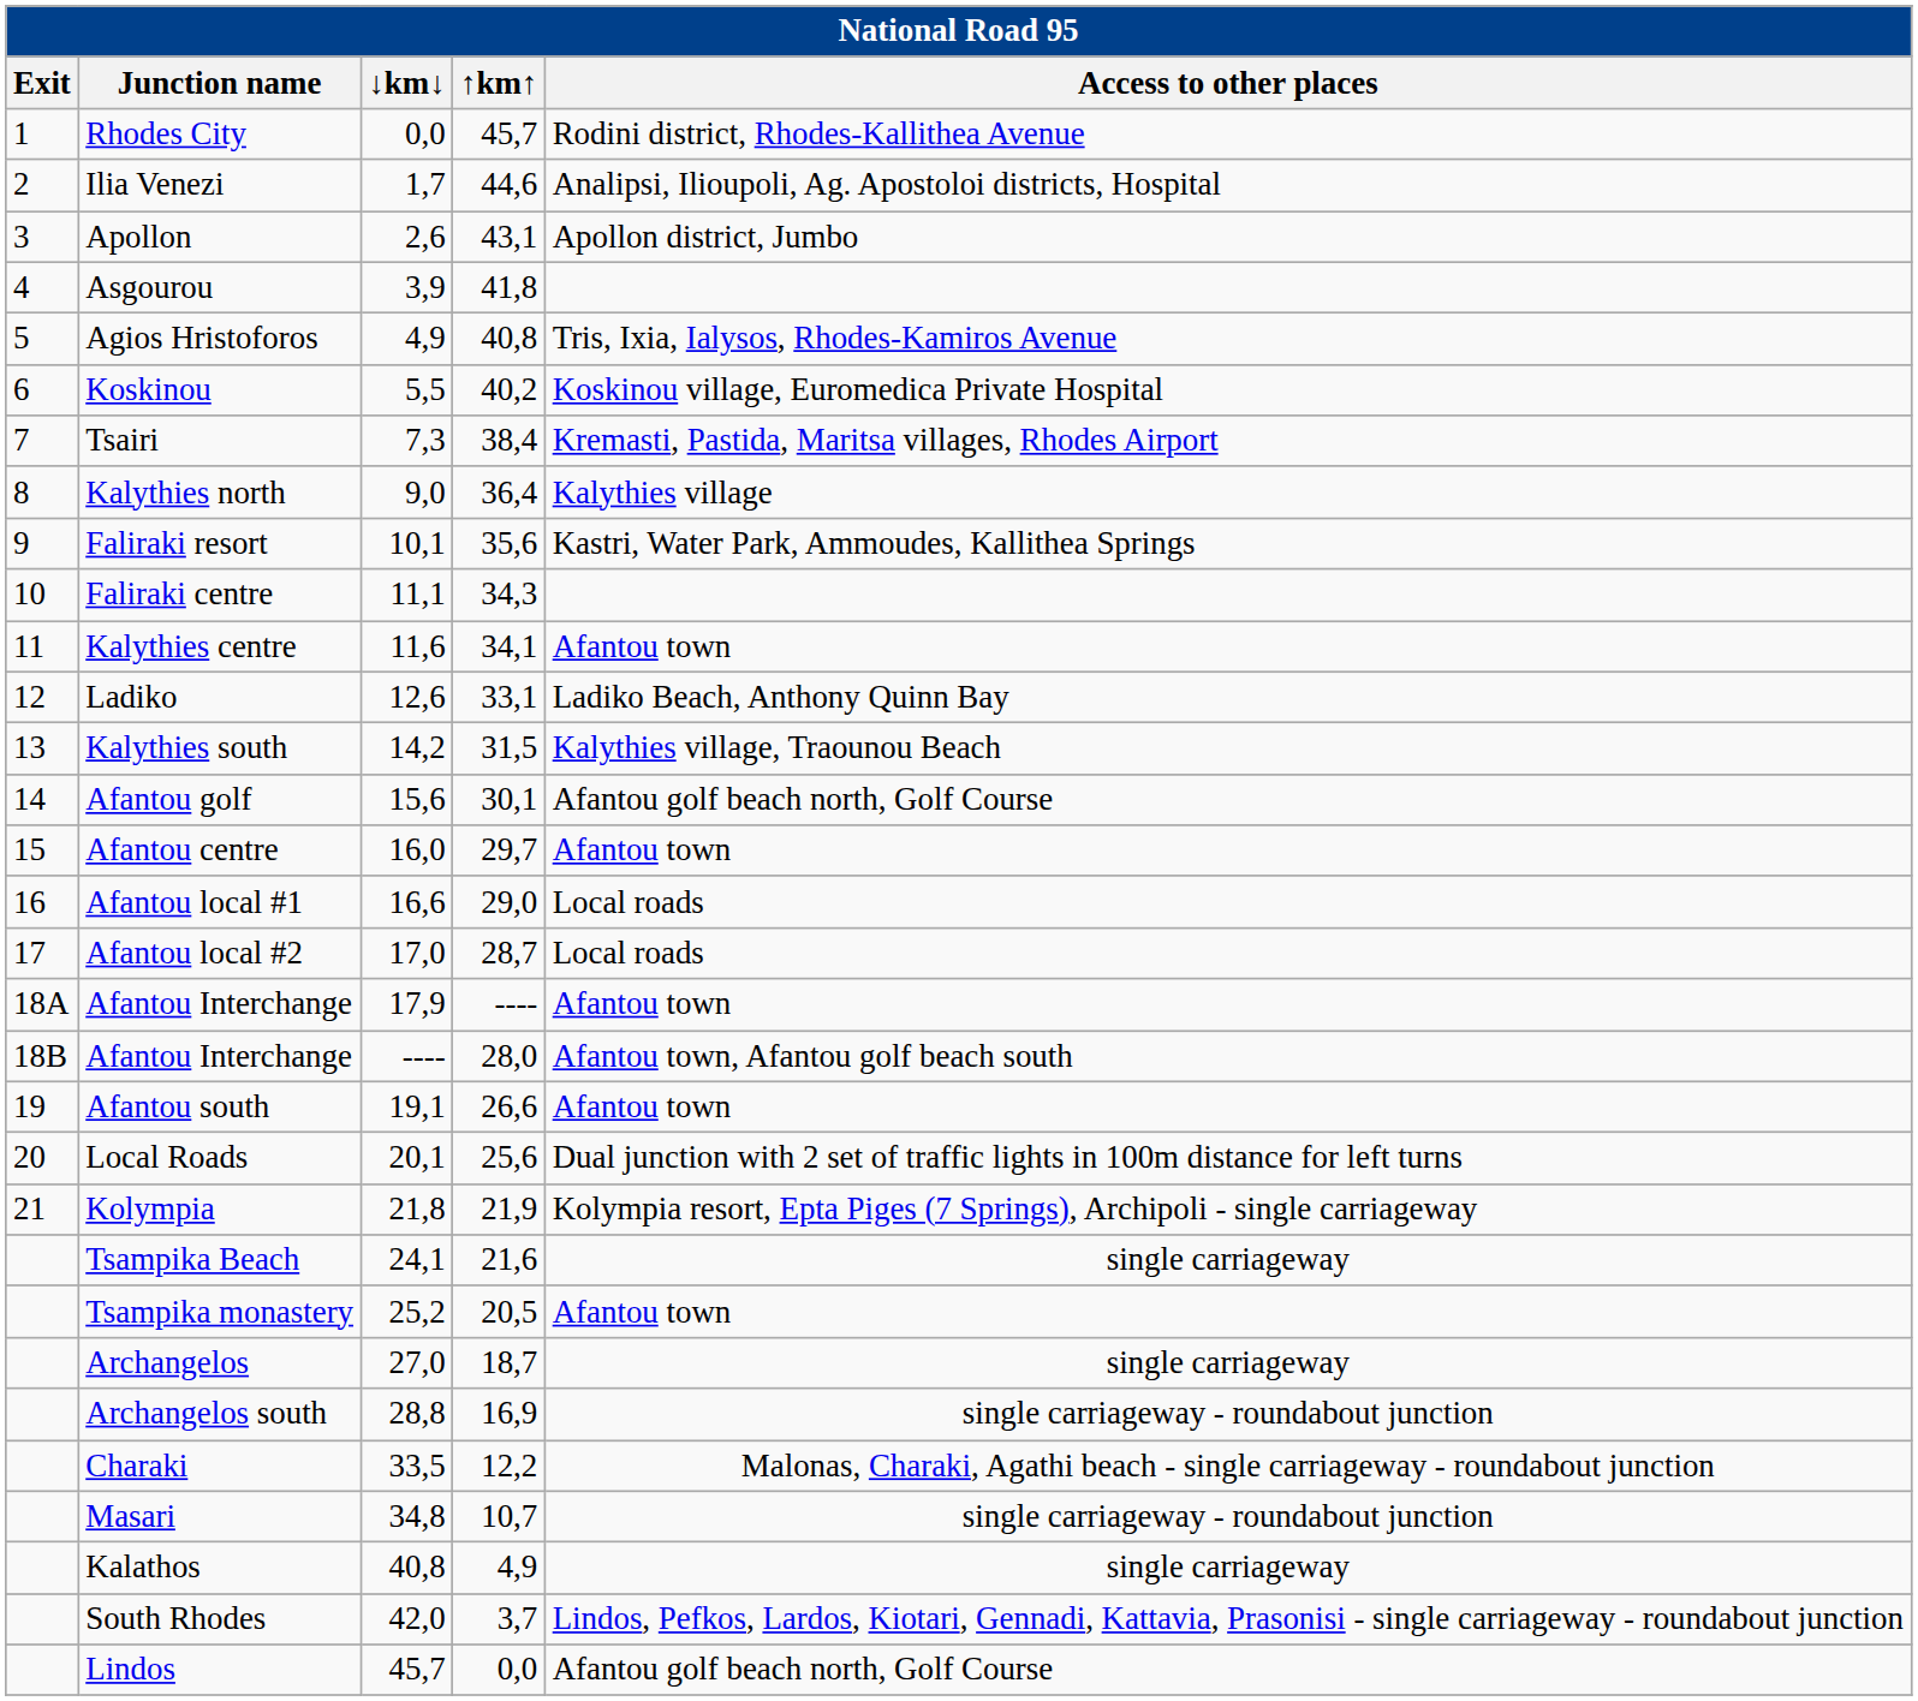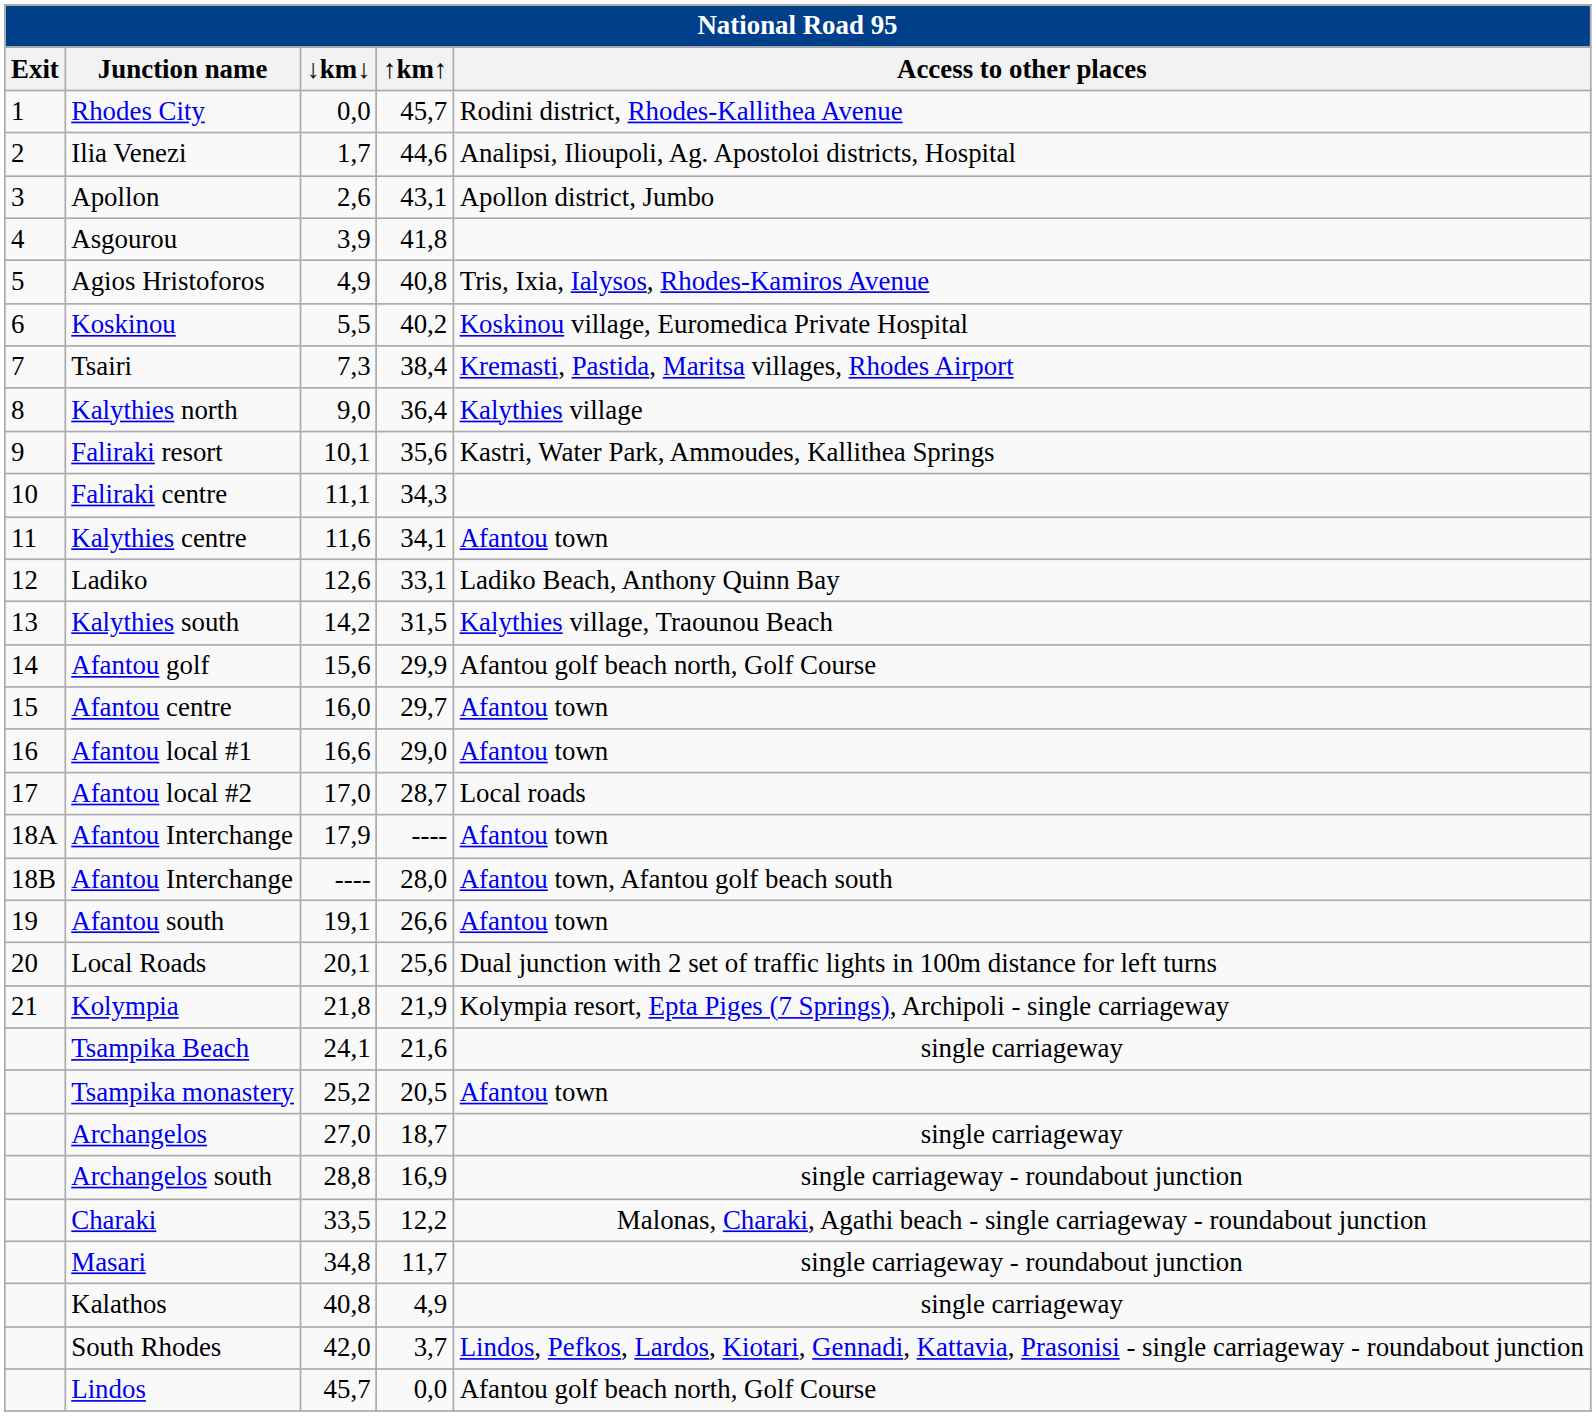Afantou golf | ↑km↑: 30,1 -> 29,9
Afantou local #1 | Access to other places: Local roads -> Afantou town
Masari | ↑km↑: 10,7 -> 11,7
